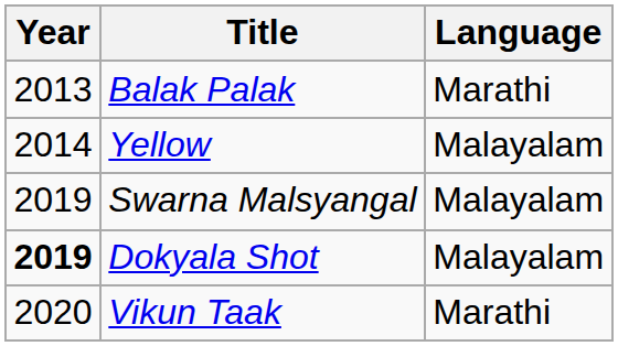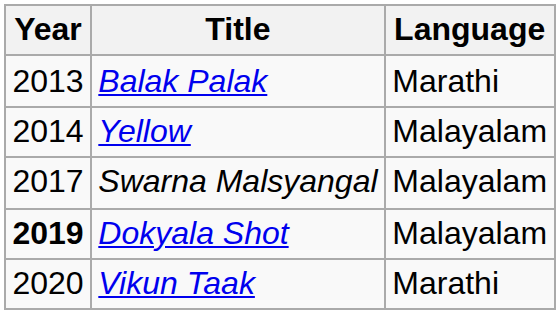Swarna Malsyangal | Year: 2019 -> 2017
